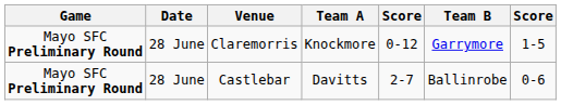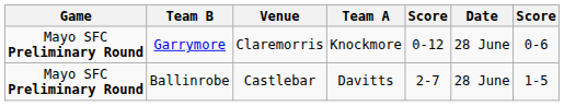columns swapped: Date <-> Team B
Claremorris | column 7: 1-5 -> 0-6
Castlebar | column 7: 0-6 -> 1-5
